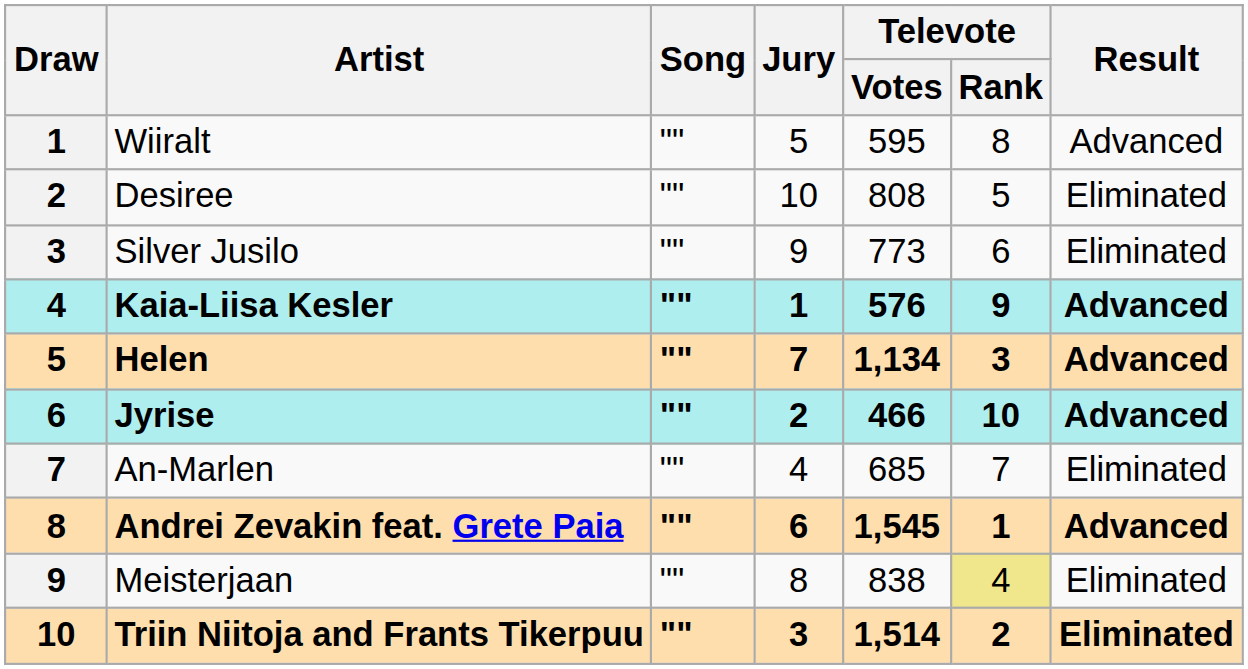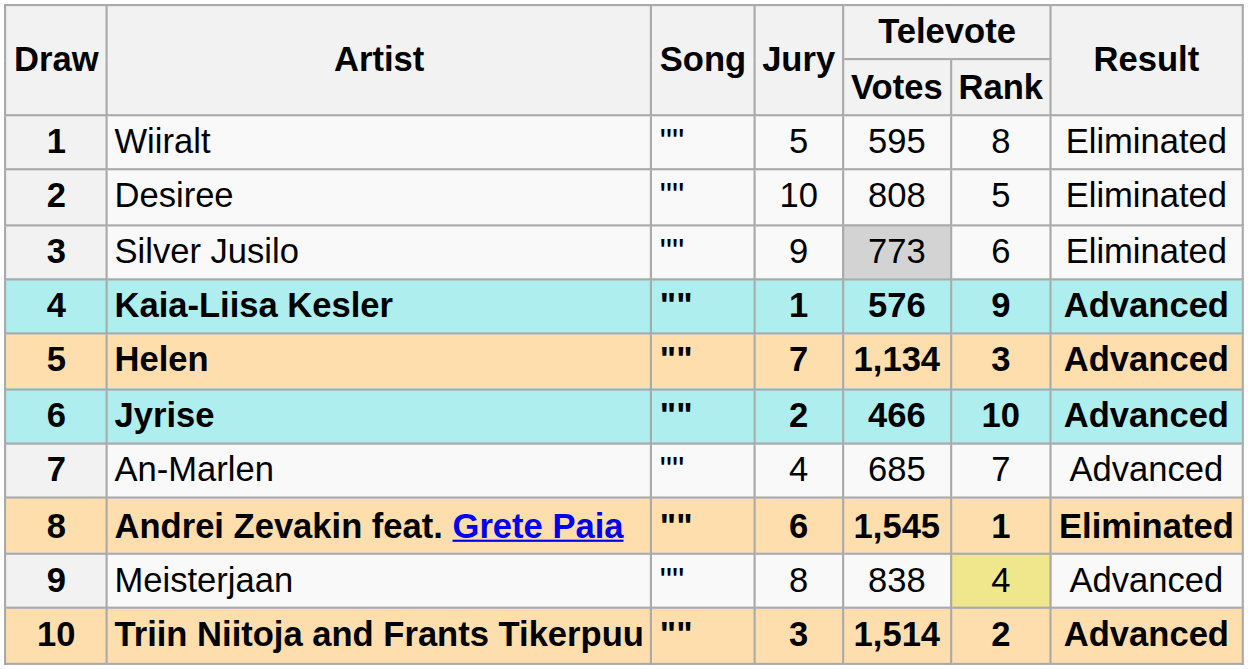Wiiralt | Result: Advanced -> Eliminated
Silver Jusilo | Televote / Votes: no background -> lightgrey background
An-Marlen | Result: Eliminated -> Advanced
Andrei Zevakin feat. Grete Paia | Result: Advanced -> Eliminated
Meisterjaan | Result: Eliminated -> Advanced
Triin Niitoja and Frants Tikerpuu | Result: Eliminated -> Advanced
